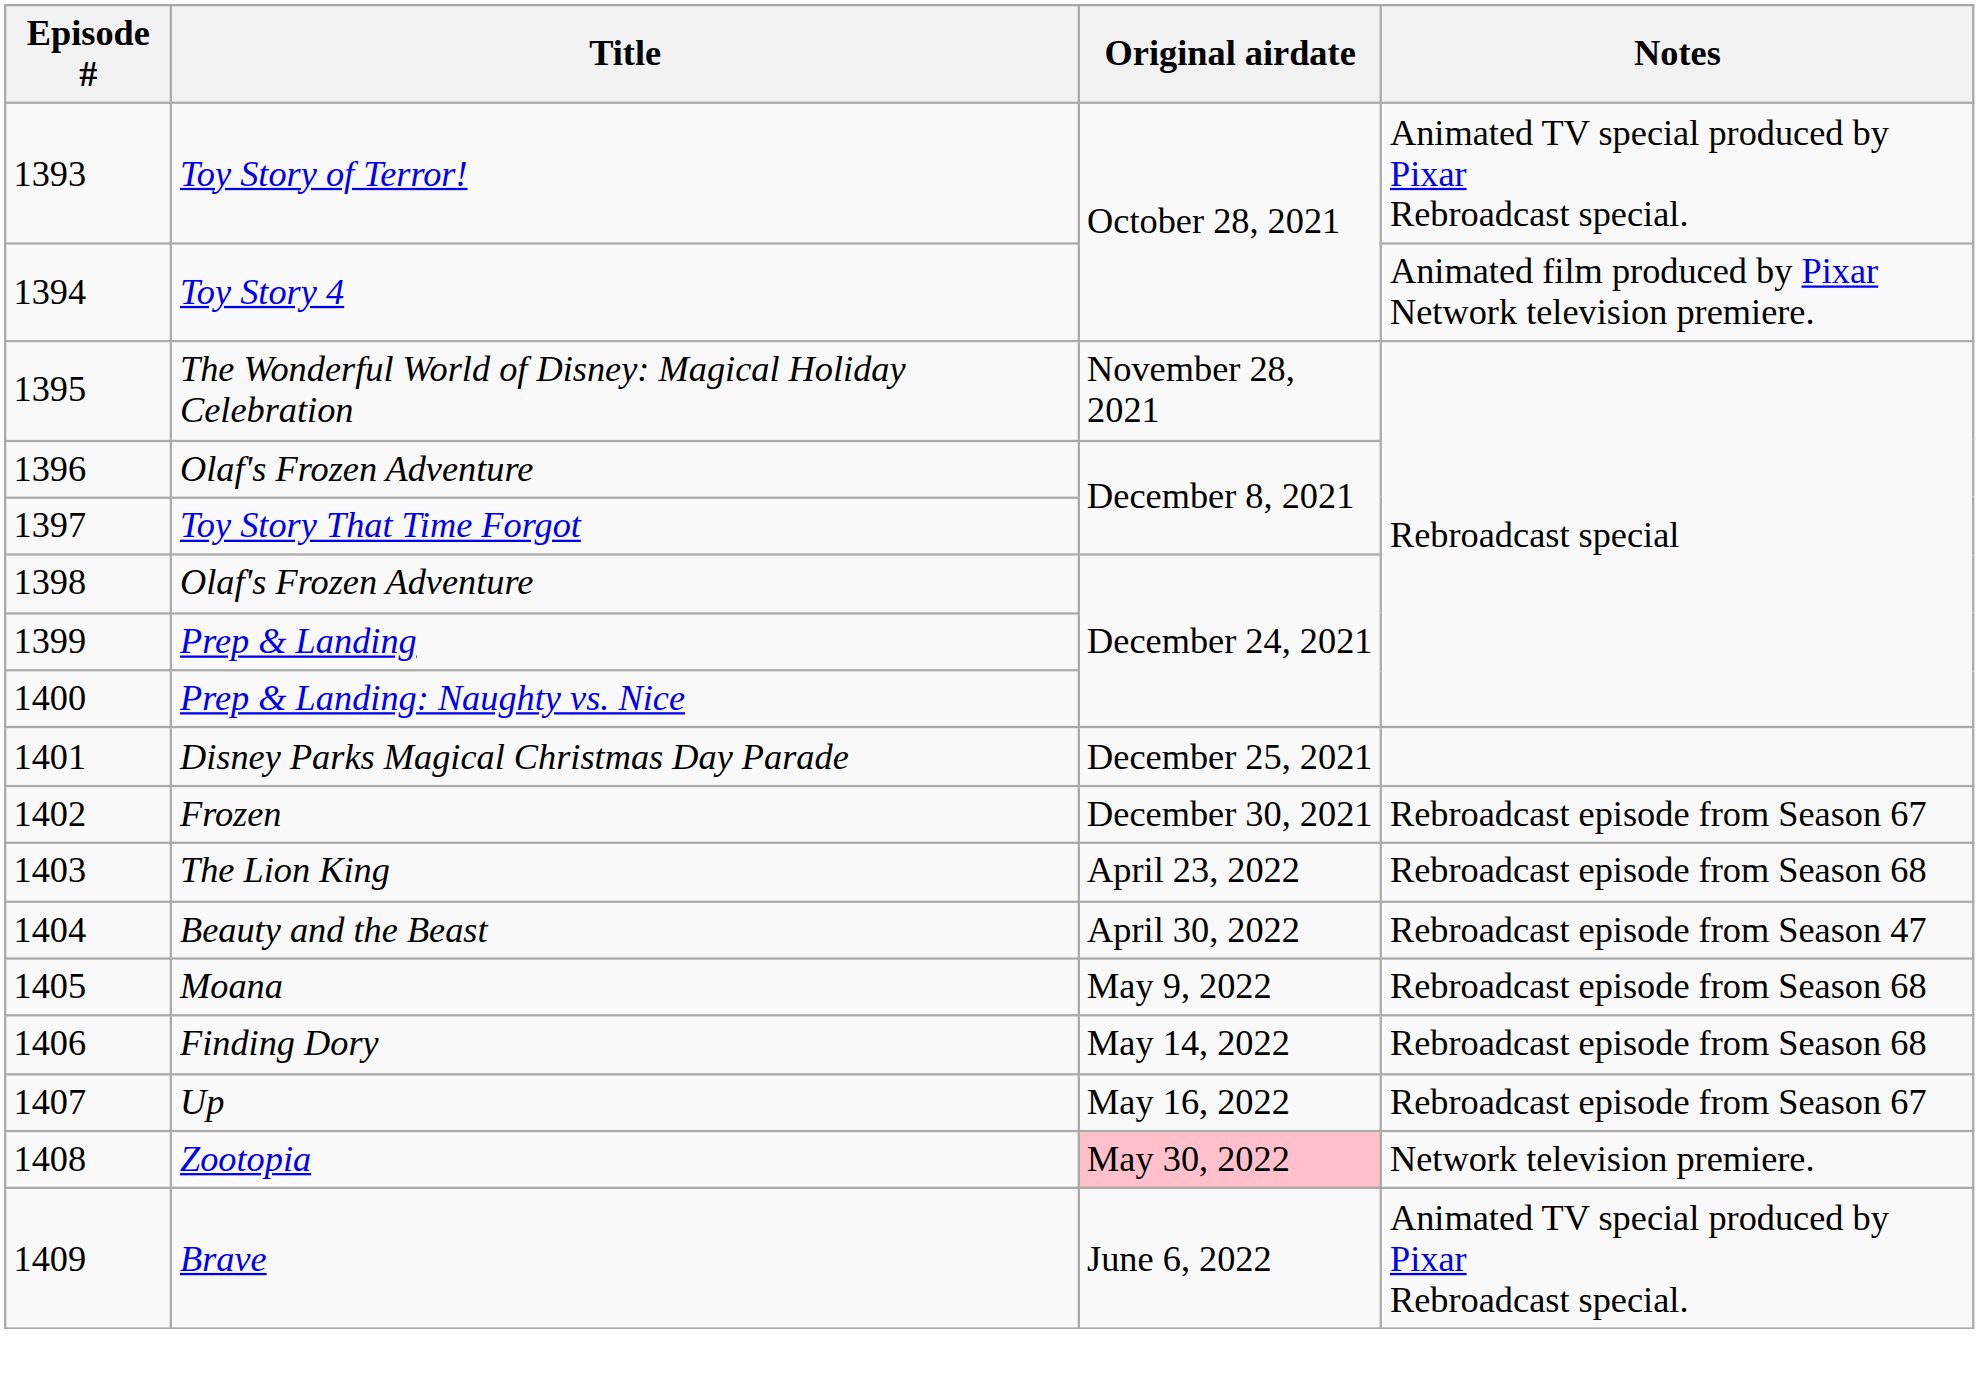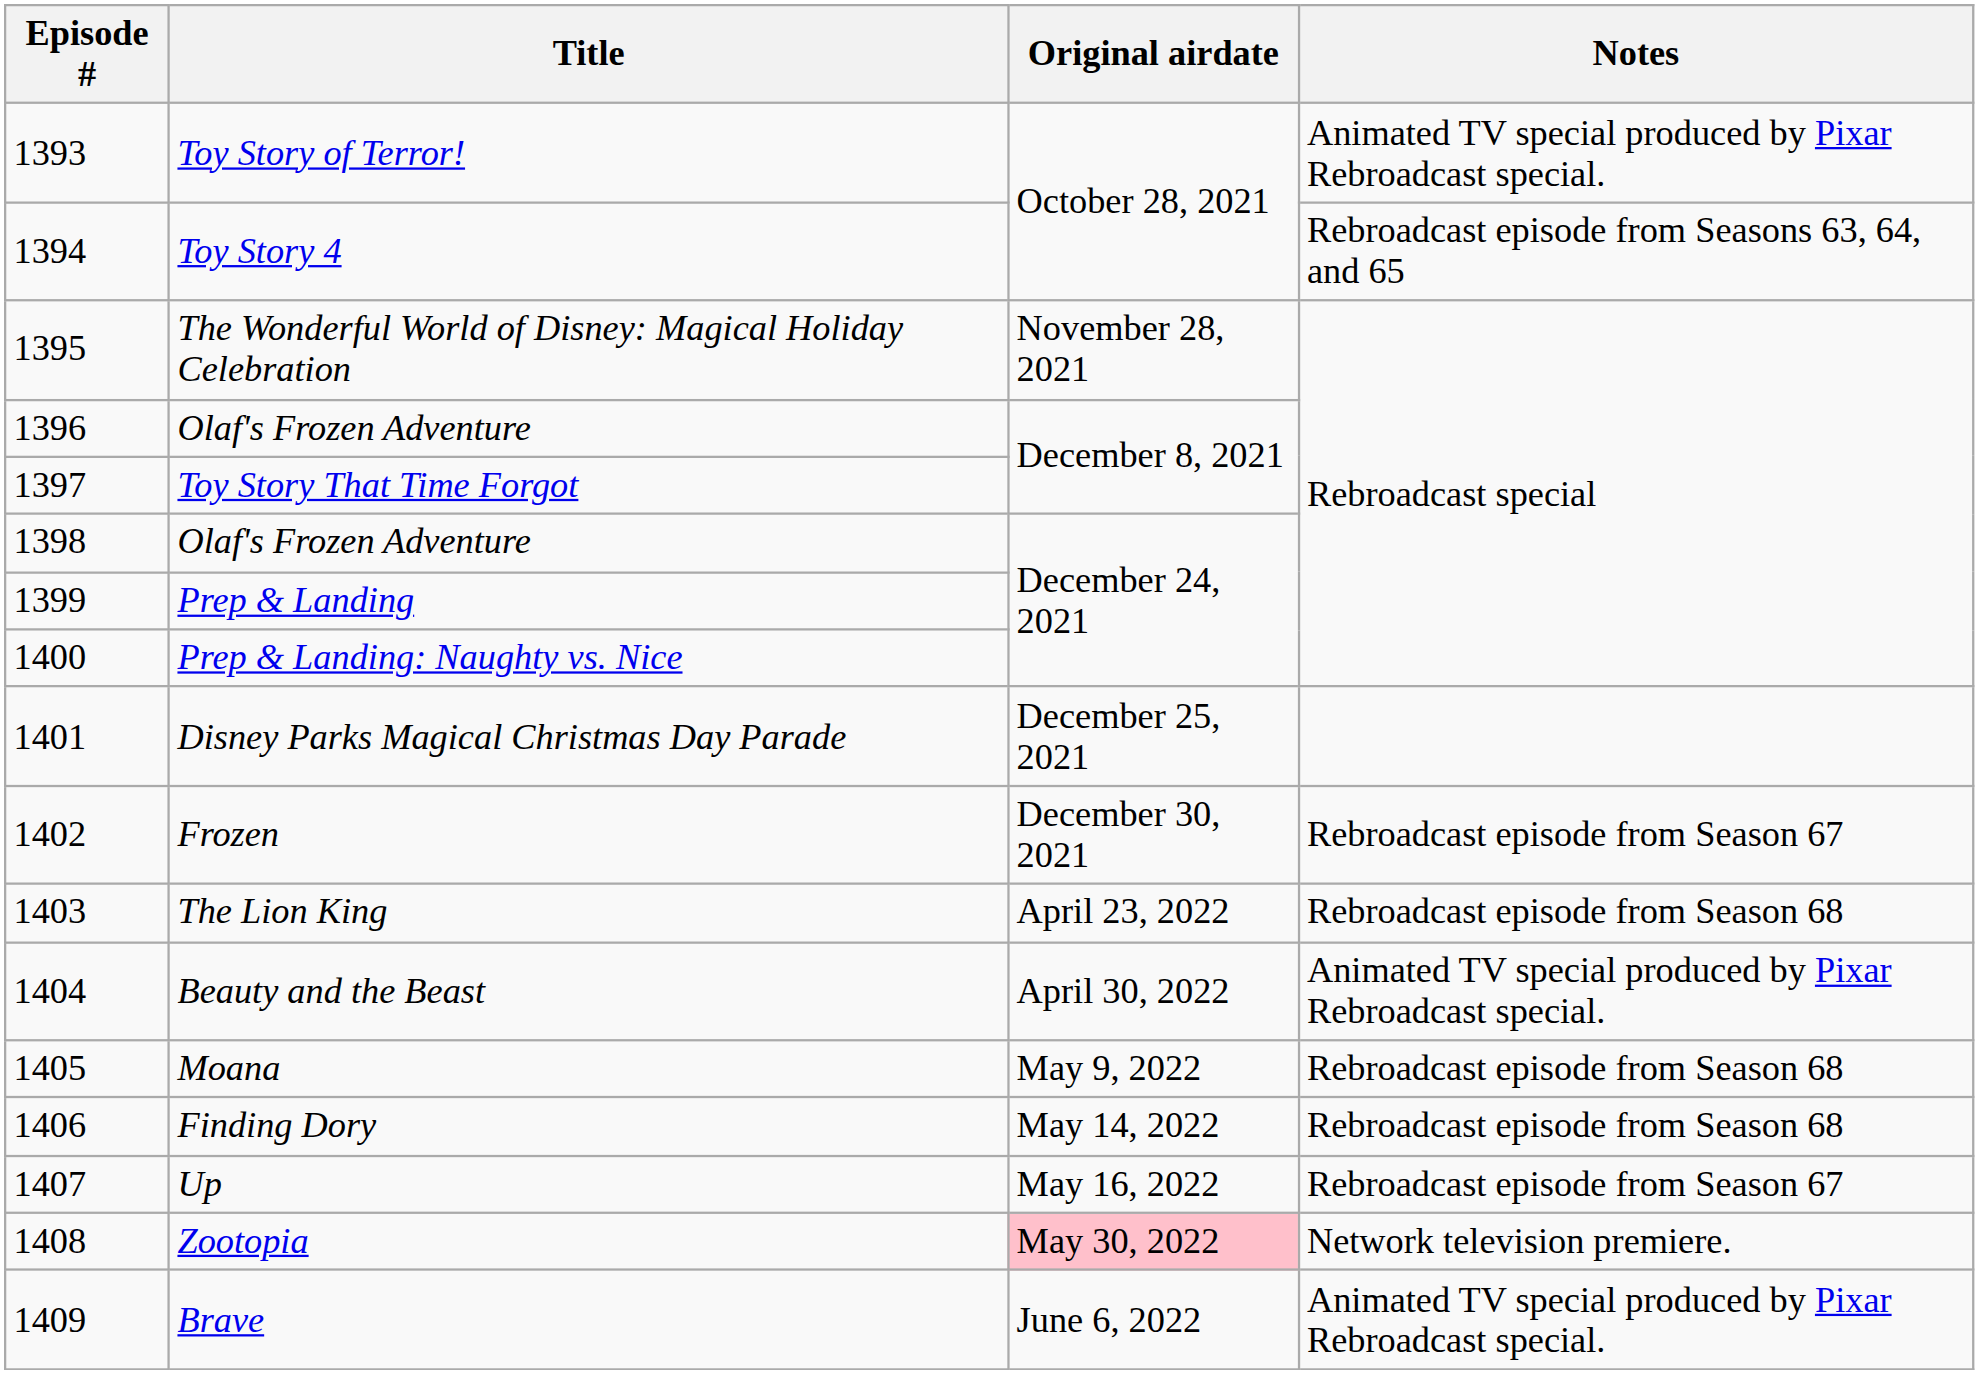Toy Story 4 | Notes: Animated film produced by Pixar Network television premiere. -> Rebroadcast episode from Seasons 63, 64, and 65
Beauty and the Beast | Notes: Rebroadcast episode from Season 47 -> Animated TV special produced by Pixar Rebroadcast special.
